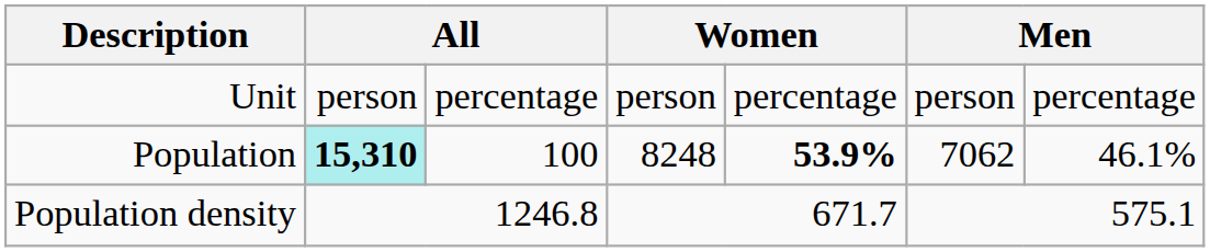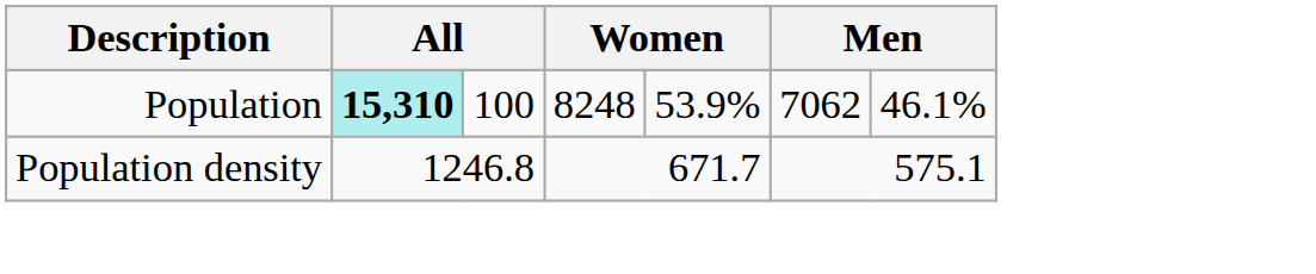- row: Unit | person | percentage | person | percentage | person | percentage
Population | column 5: bold -> normal
